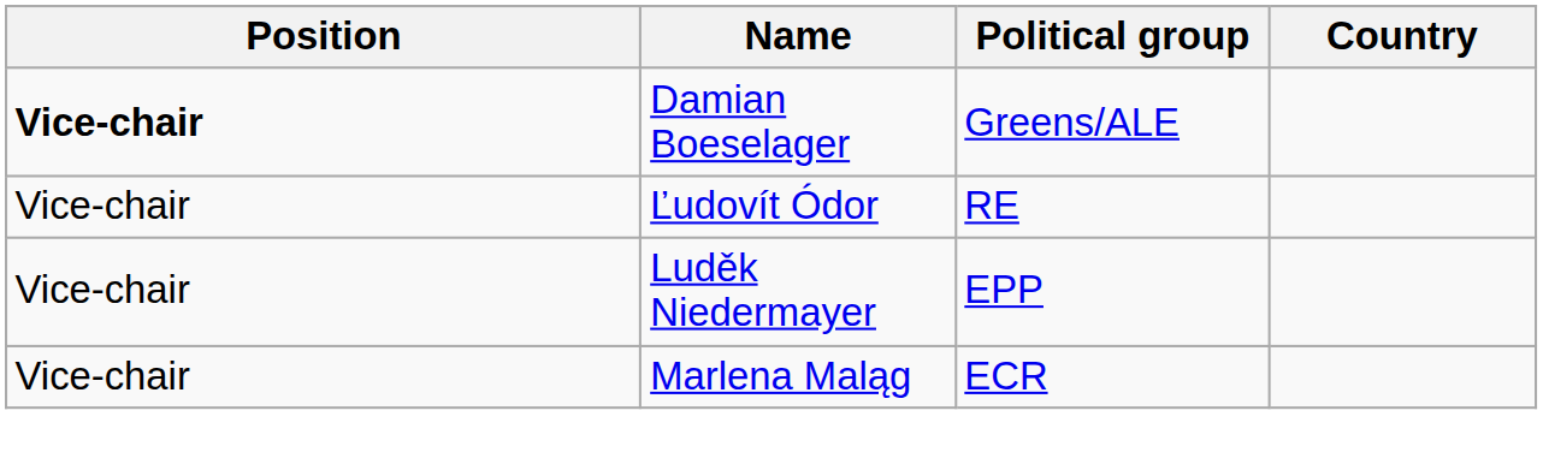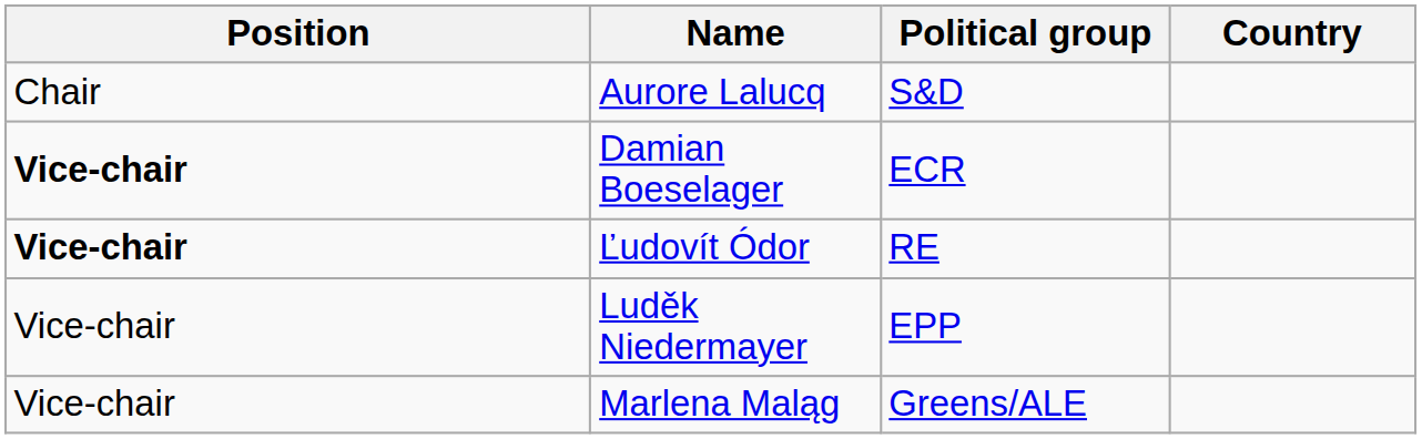+ row: Chair | Aurore Lalucq | S&D
Damian Boeselager | Political group: Greens/ALE -> ECR
Ľudovít Ódor | Position: normal -> bold
Marlena Maląg | Political group: ECR -> Greens/ALE
